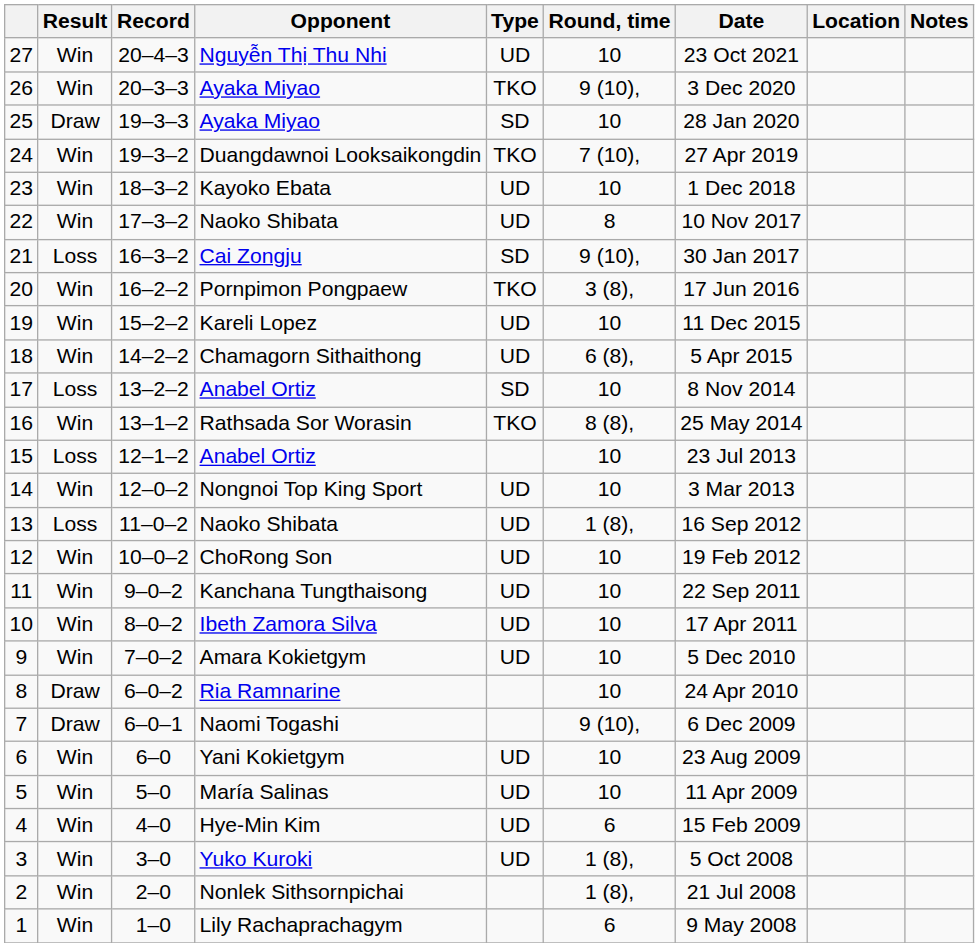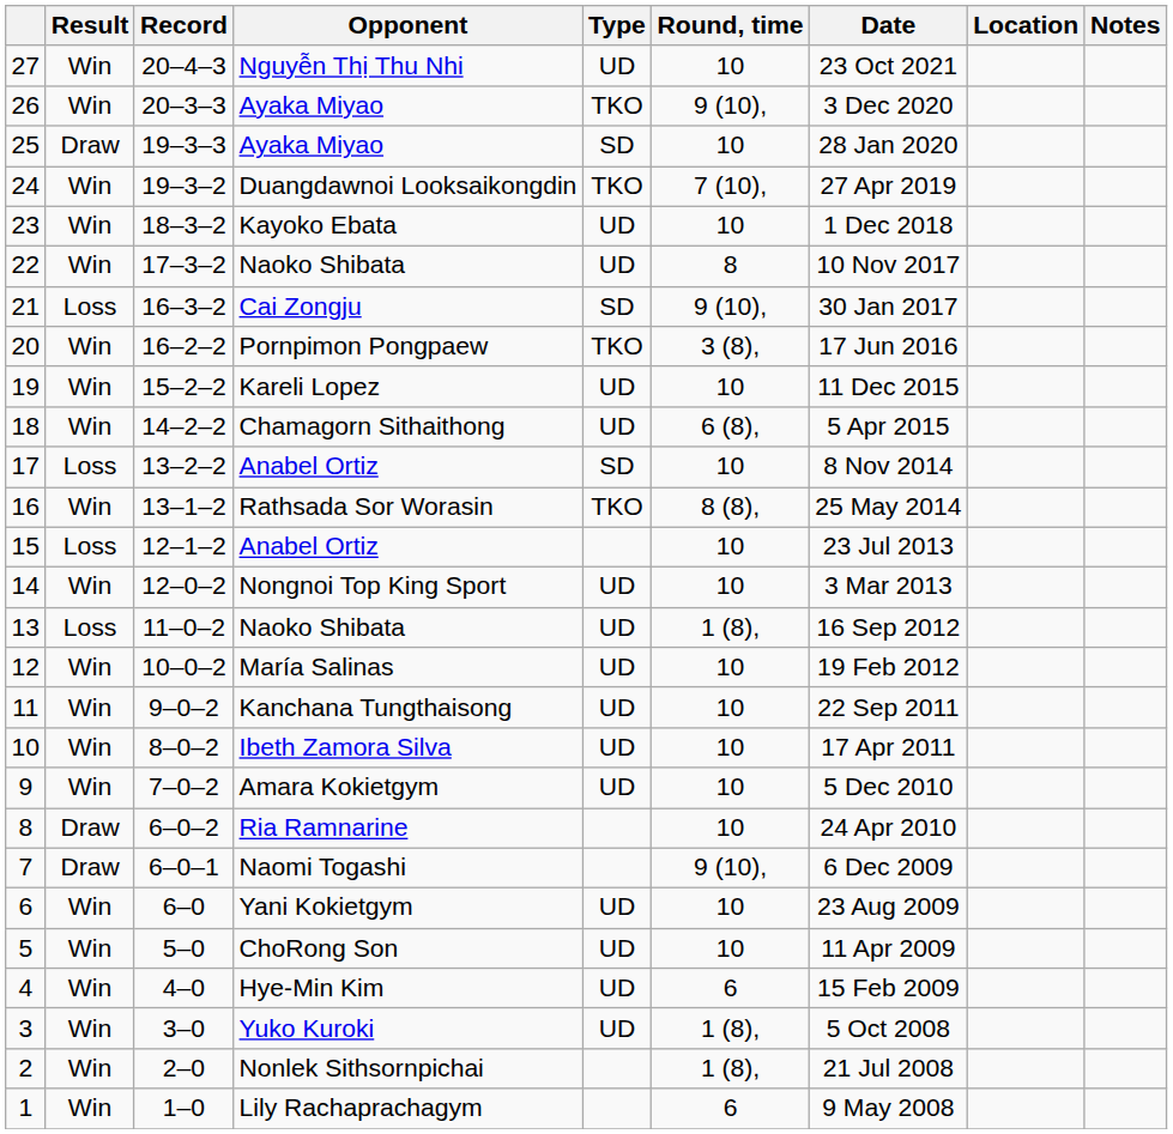12 | Opponent: ChoRong Son -> María Salinas
5 | Opponent: María Salinas -> ChoRong Son
